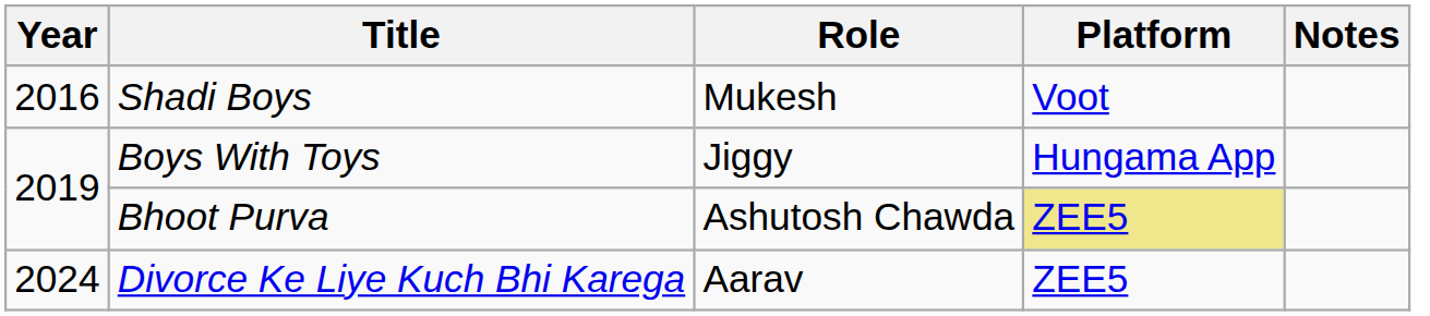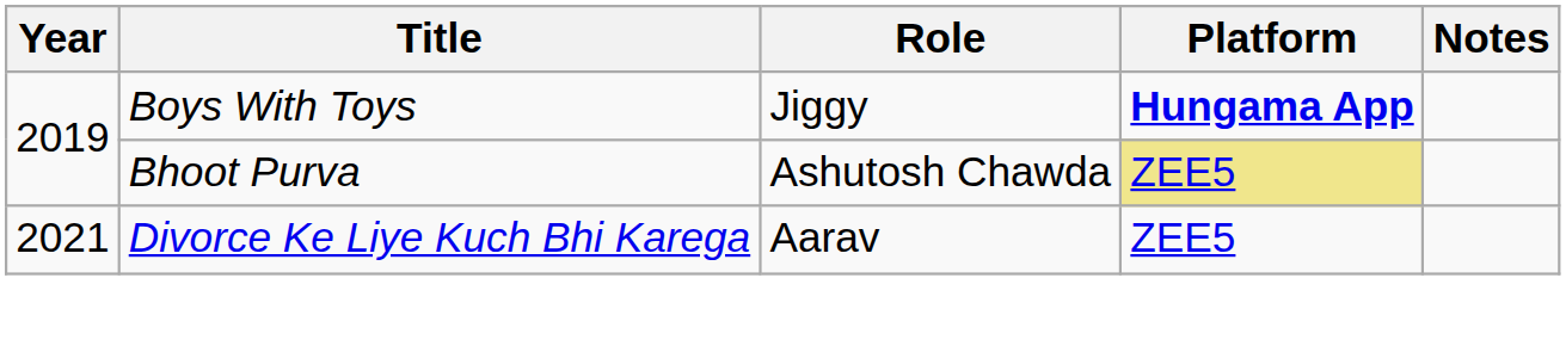- row: 2016 | Shadi Boys | Mukesh | Voot
Boys With Toys | Platform: normal -> bold
Divorce Ke Liye Kuch Bhi Karega | Year: 2024 -> 2021
